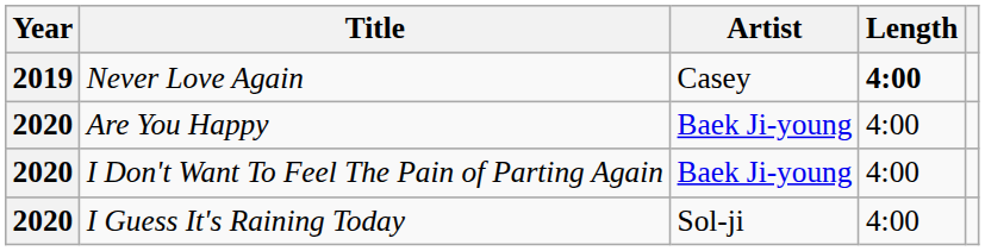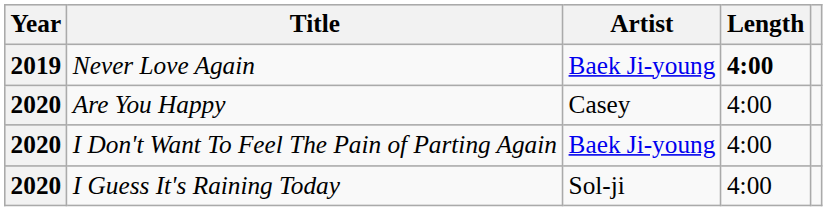Never Love Again | Artist: Casey -> Baek Ji-young
Are You Happy | Artist: Baek Ji-young -> Casey
